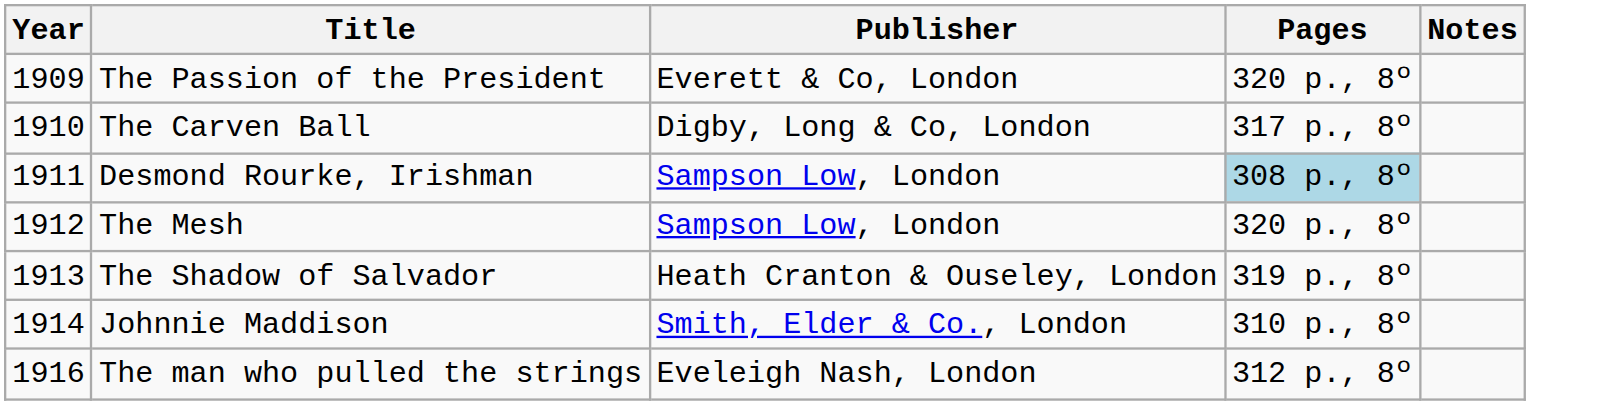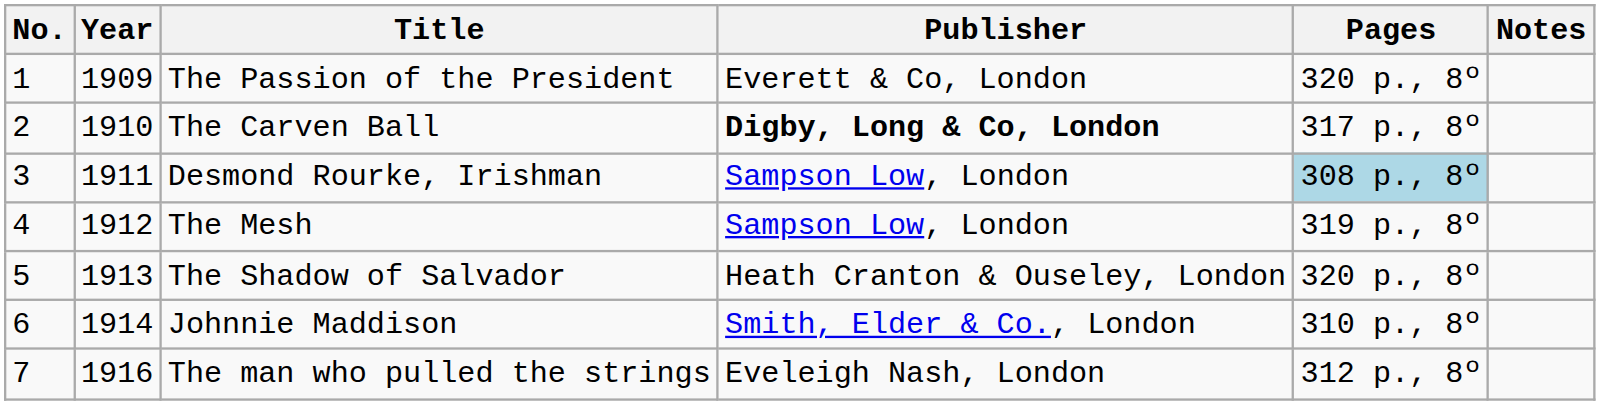+ column: No. | 1 | 2 | 3 | 4 | 5 | 6 | 7
The Carven Ball | Publisher: normal -> bold
The Mesh | Pages: 320 p., 8º -> 319 p., 8º
The Shadow of Salvador | Pages: 319 p., 8º -> 320 p., 8º
